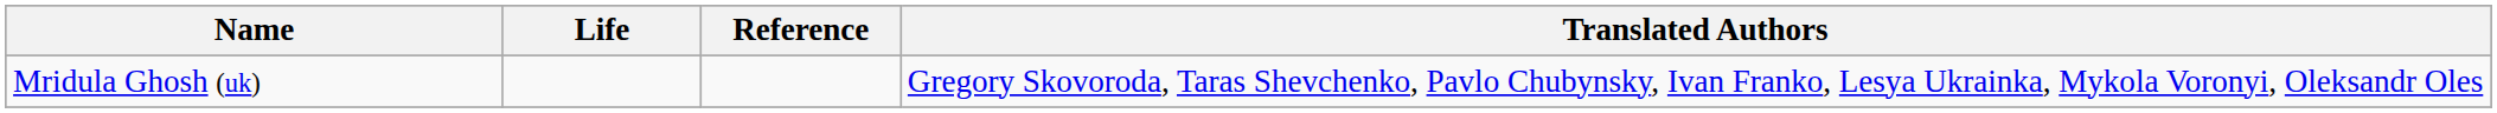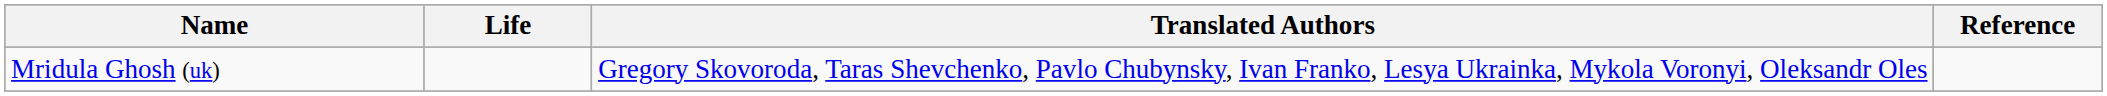columns swapped: Translated Authors <-> Reference
